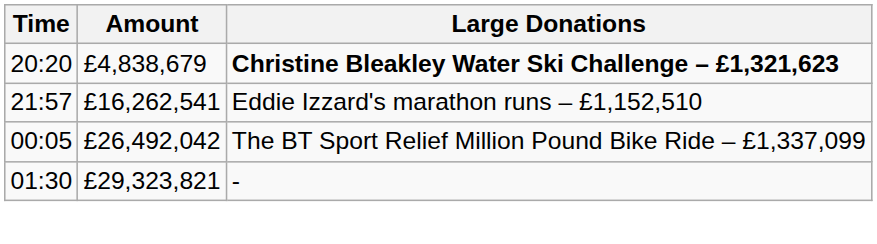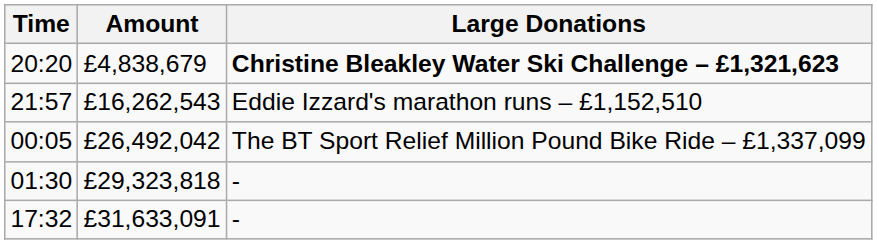21:57 | Amount: £16,262,541 -> £16,262,543
01:30 | Amount: £29,323,821 -> £29,323,818
+ row: 17:32 | £31,633,091 | -
